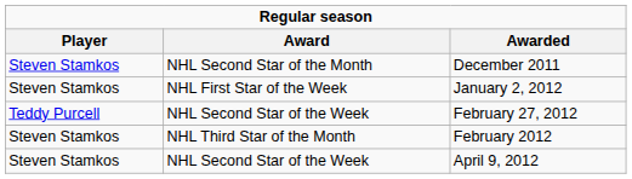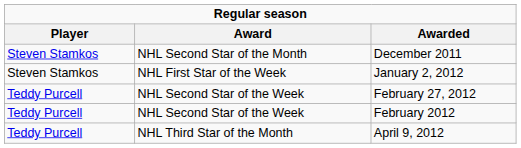February 2012 | Player: Steven Stamkos -> Teddy Purcell
February 2012 | Award: NHL Third Star of the Month -> NHL Second Star of the Week
April 9, 2012 | Player: Steven Stamkos -> Teddy Purcell
April 9, 2012 | Award: NHL Second Star of the Week -> NHL Third Star of the Month
